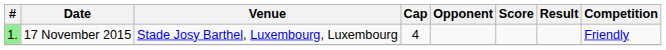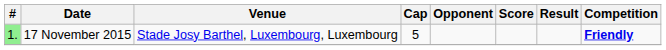17 November 2015 | Cap: 4 -> 5
17 November 2015 | Competition: normal -> bold
